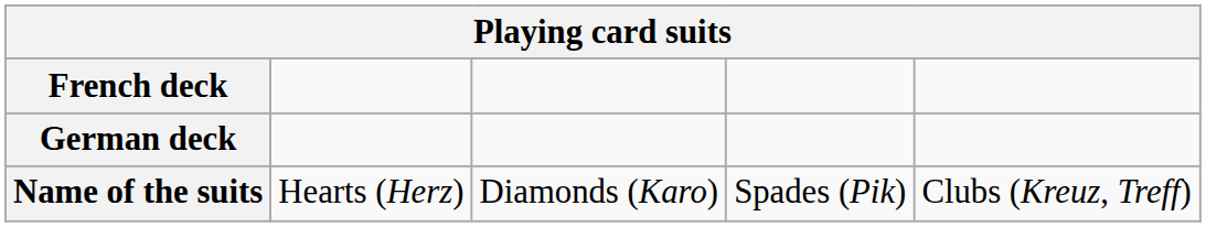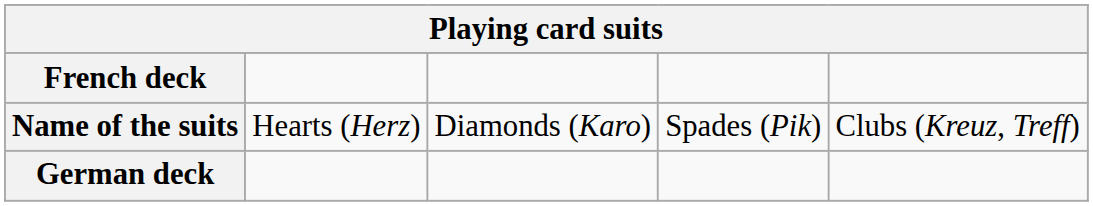rows swapped: German deck <-> Name of the suits
